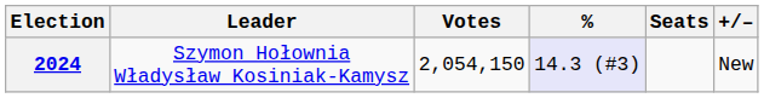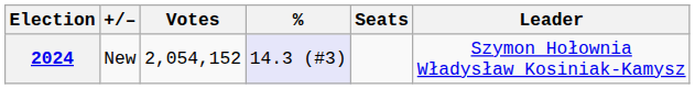columns swapped: Leader <-> +/–
2024 | Votes: 2,054,150 -> 2,054,152
